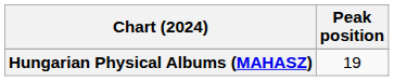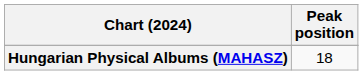Hungarian Physical Albums (MAHASZ) | Peak position: 19 -> 18
